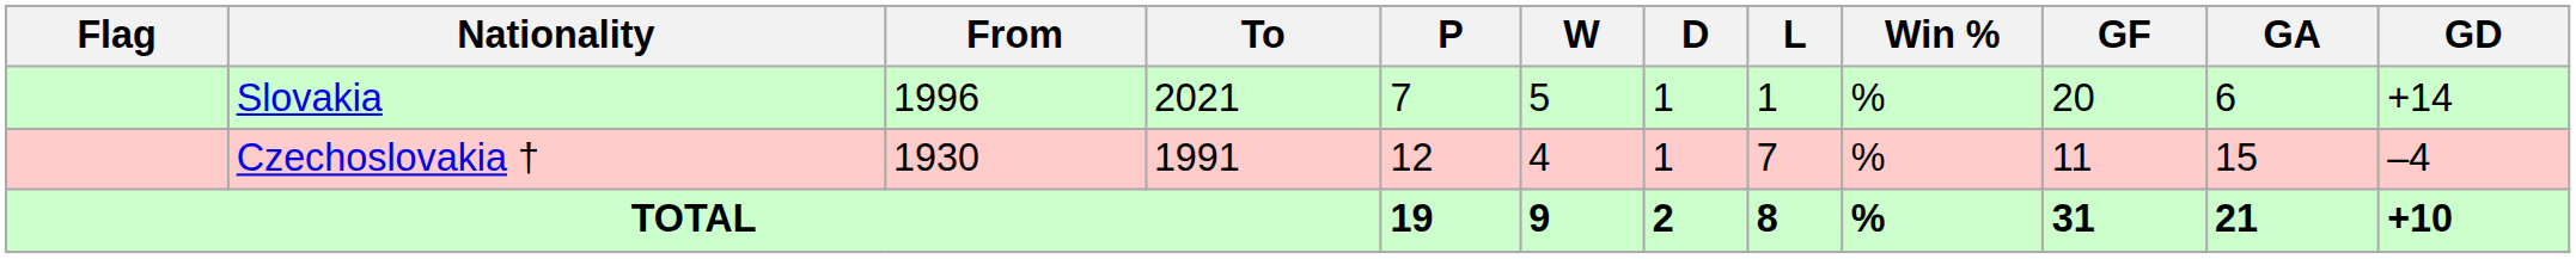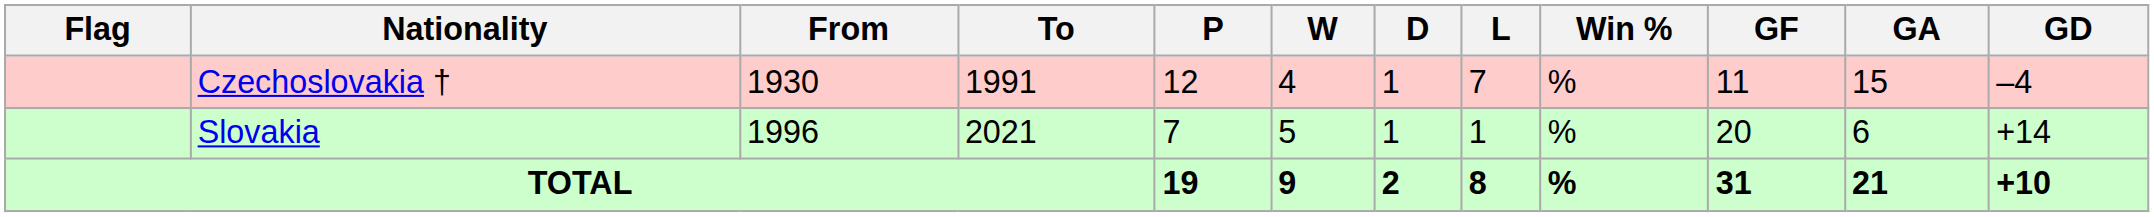rows swapped: Czechoslovakia † <-> Slovakia
